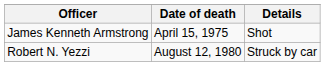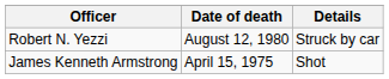rows swapped: James Kenneth Armstrong <-> Robert N. Yezzi
